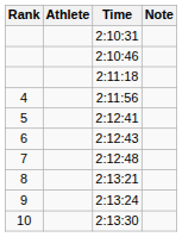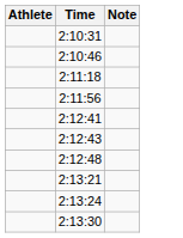- column: Rank | 4 | 5 | 6 | 7 | 8 | 9 | 10
